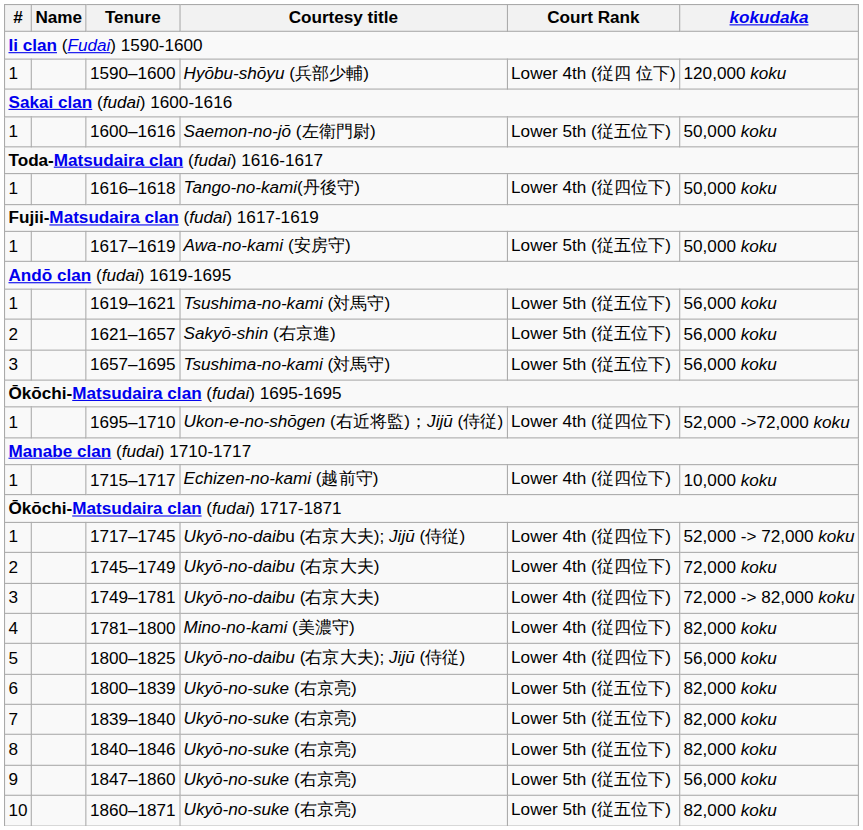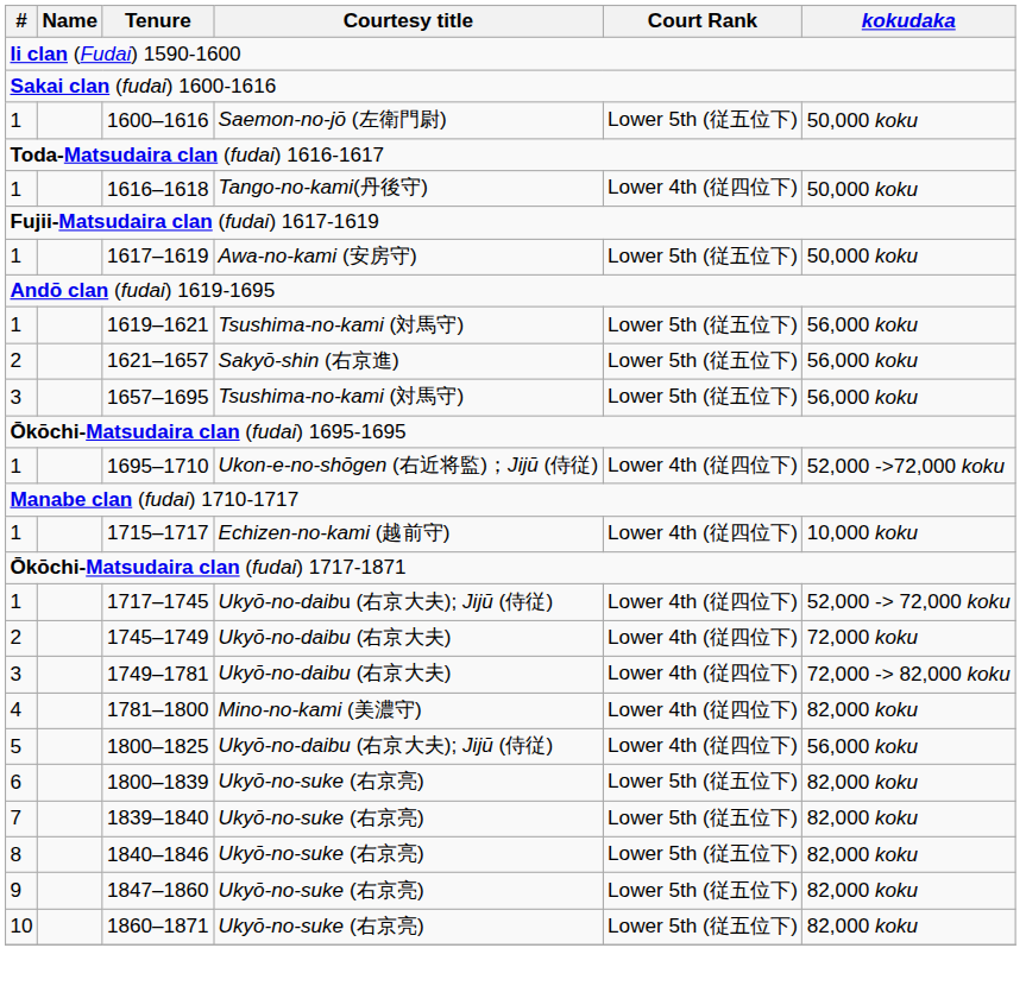- row: 1 | 1590–1600 | Hyōbu-shōyu (兵部少輔) | Lower 4th (従四 位下) | 120,000 koku
1847–1860 | kokudaka: 56,000 koku -> 82,000 koku
